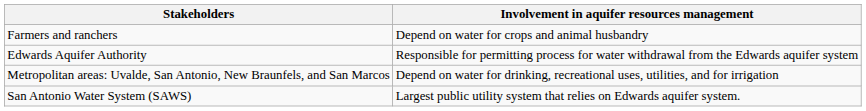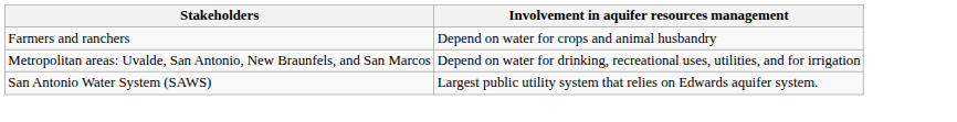- row: Edwards Aquifer Authority | Responsible for permitting process for water withdrawal from the Edwards aquifer system
